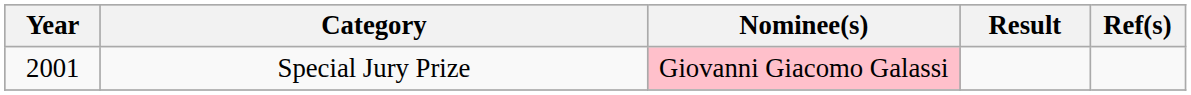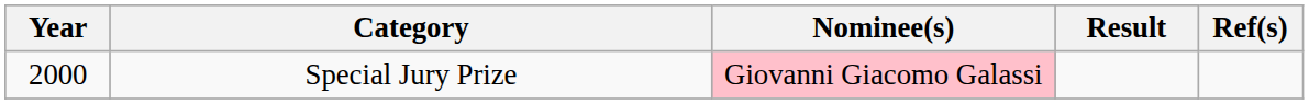Special Jury Prize | Year: 2001 -> 2000
